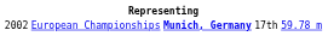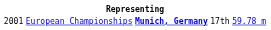European Championships | column 1: 2002 -> 2001
